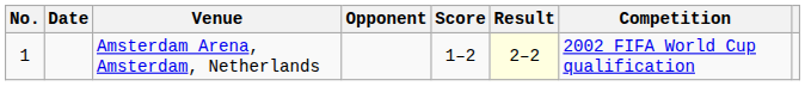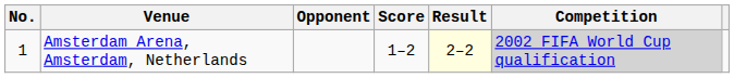- column: Date
Amsterdam Arena, Amsterdam, Netherlands | Competition: no background -> lightgrey background
